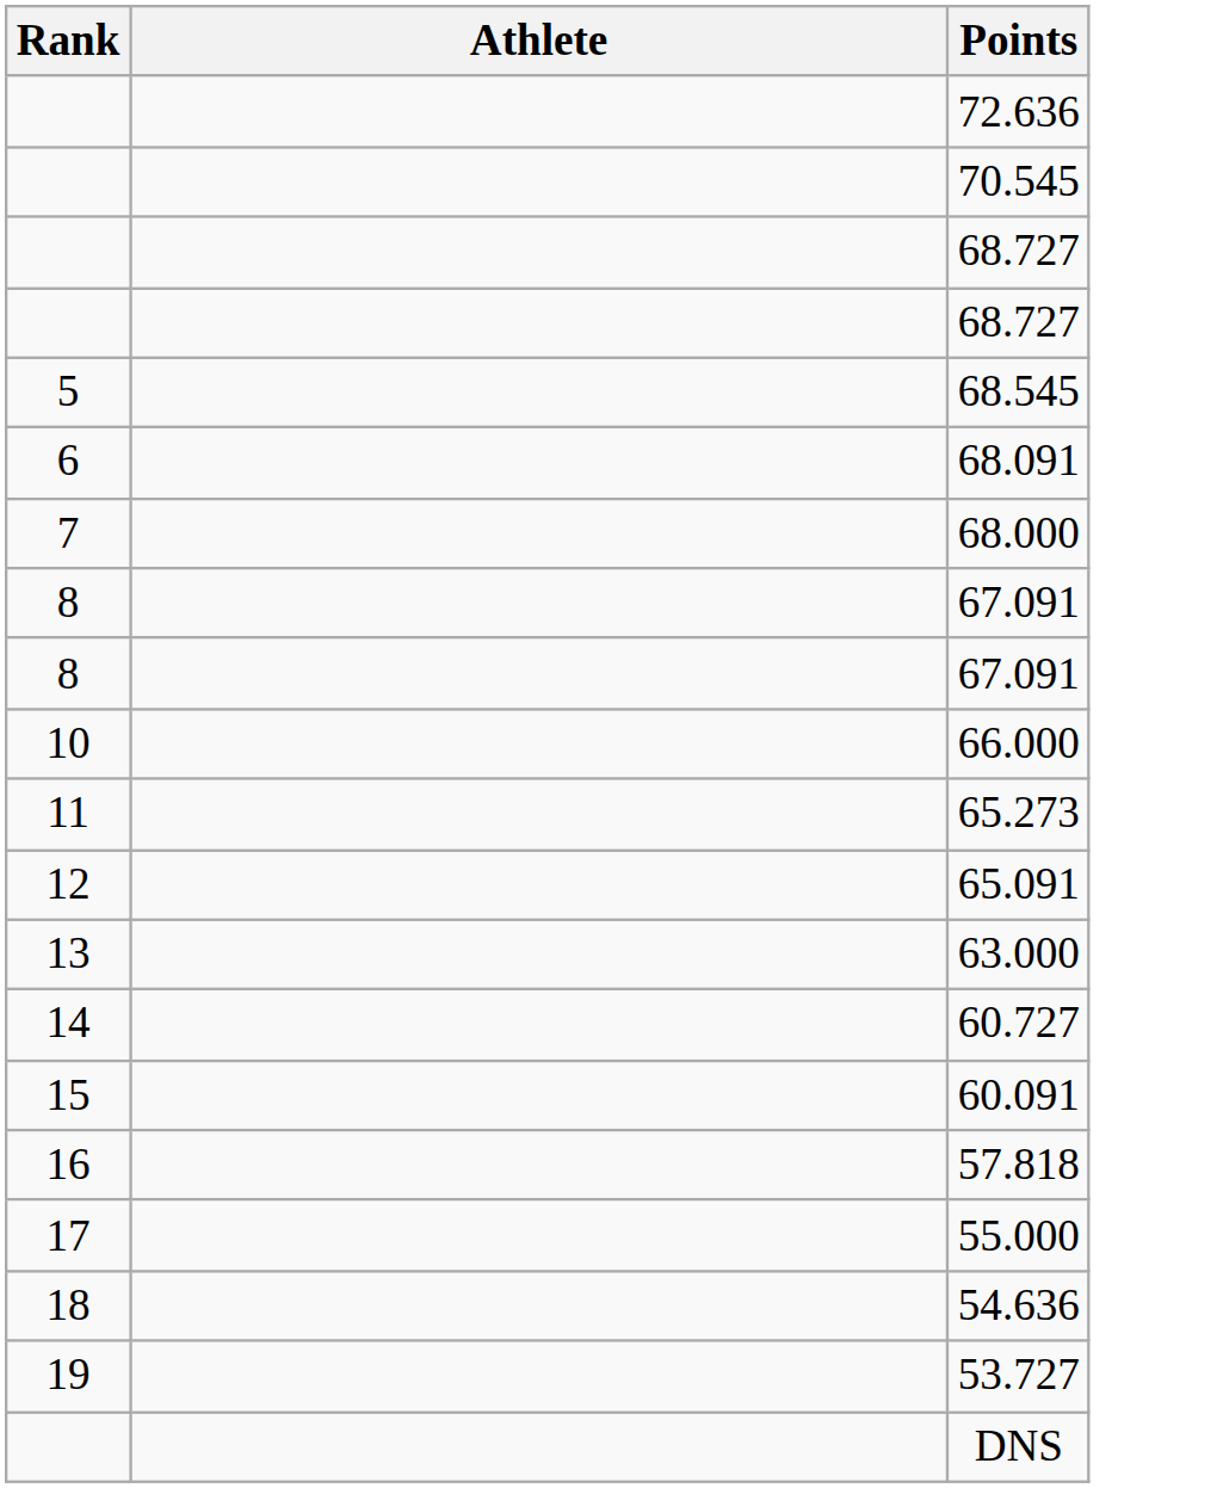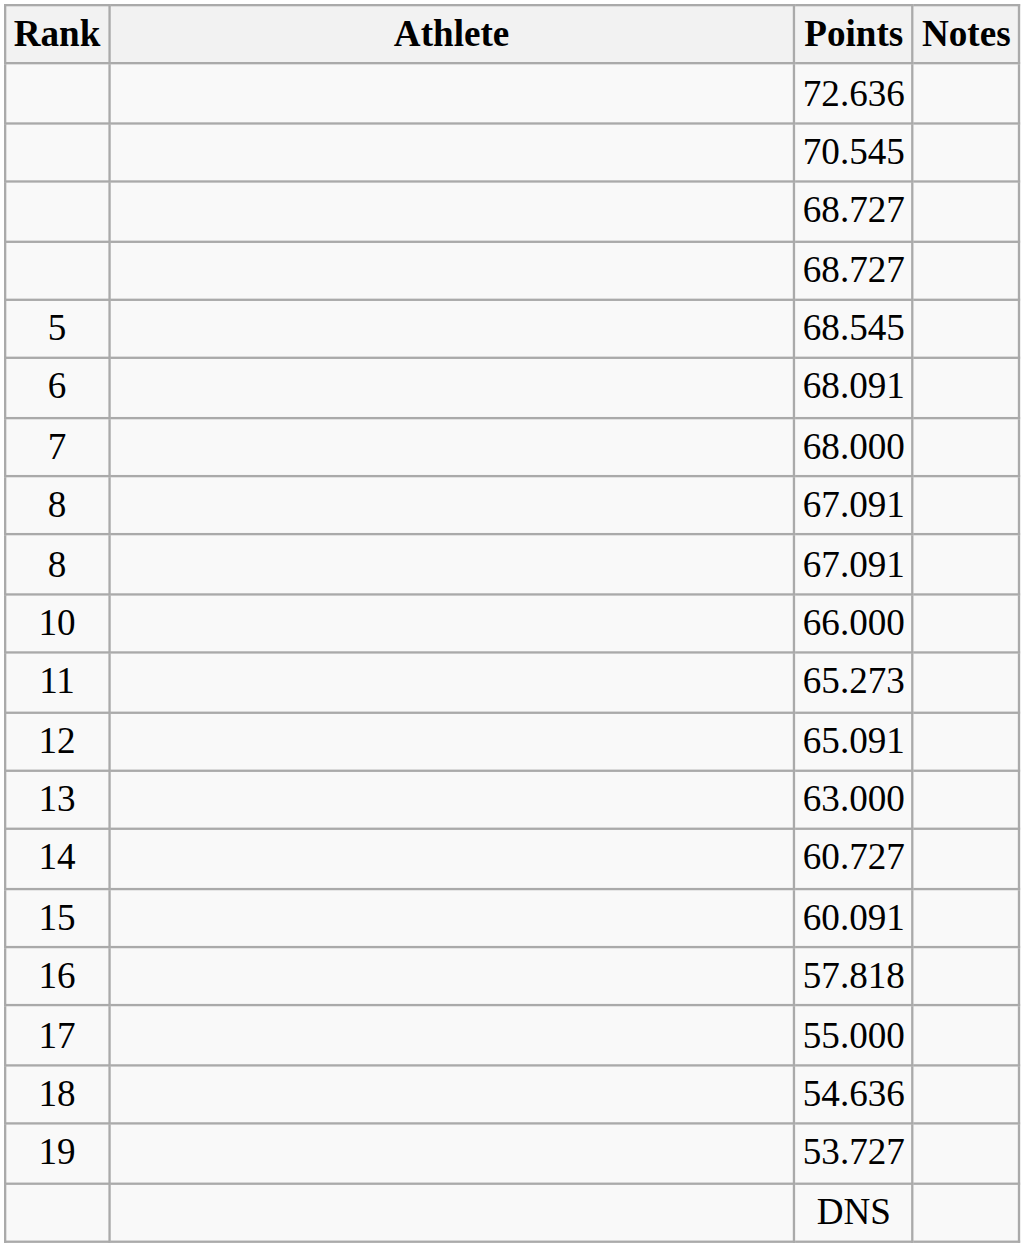+ column: Notes
